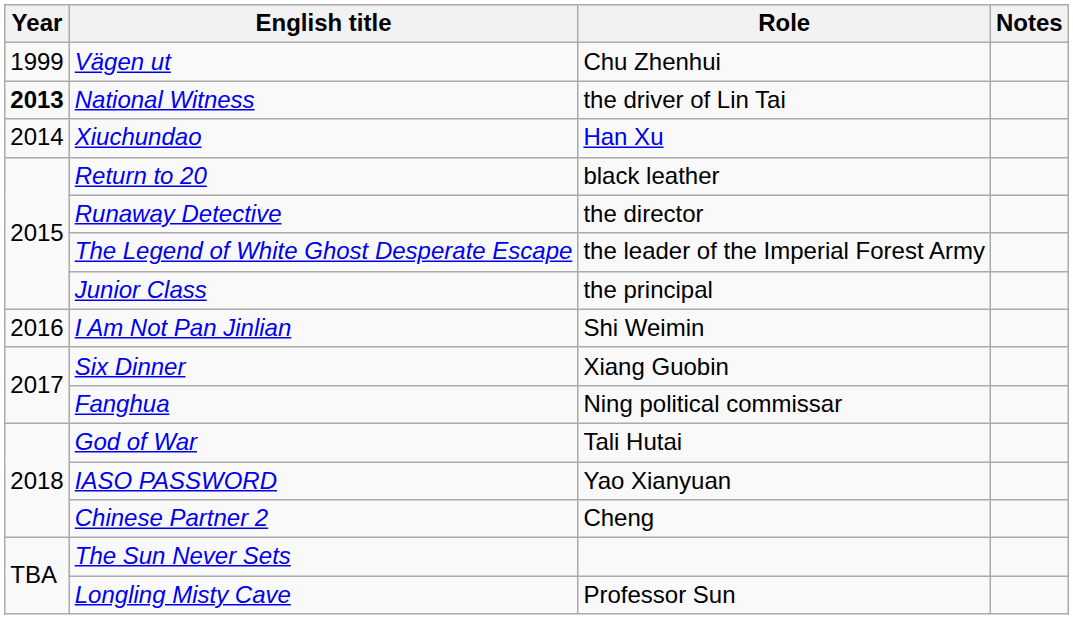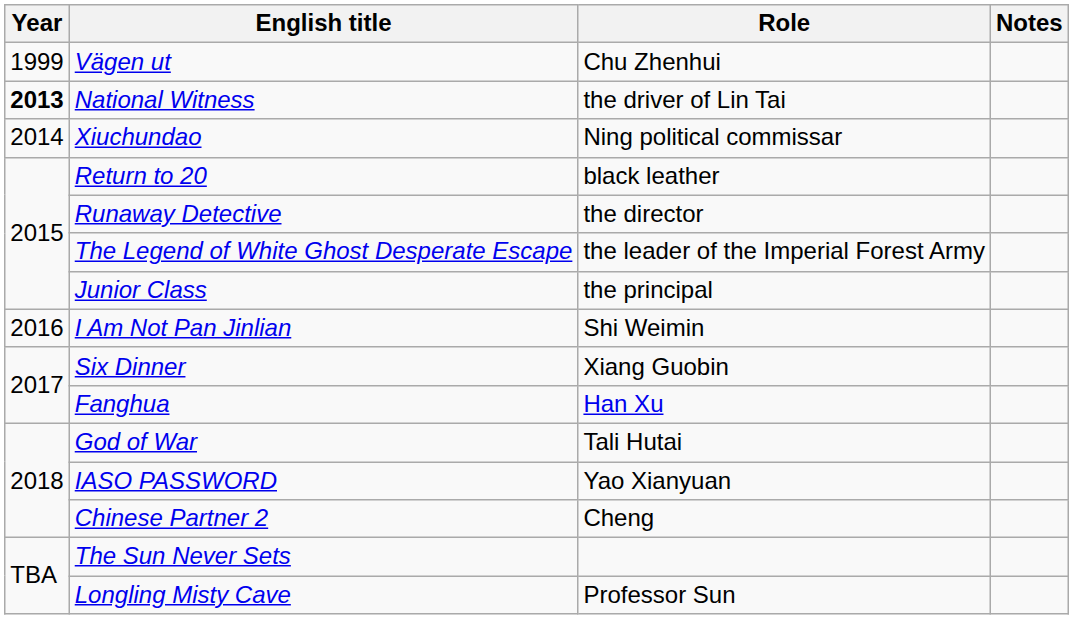Xiuchundao | Role: Han Xu -> Ning political commissar
Fanghua | Role: Ning political commissar -> Han Xu
